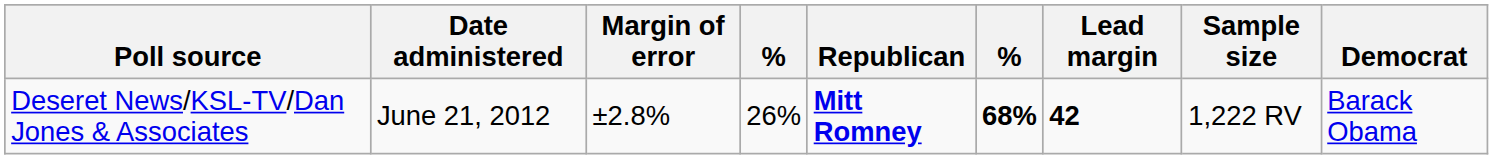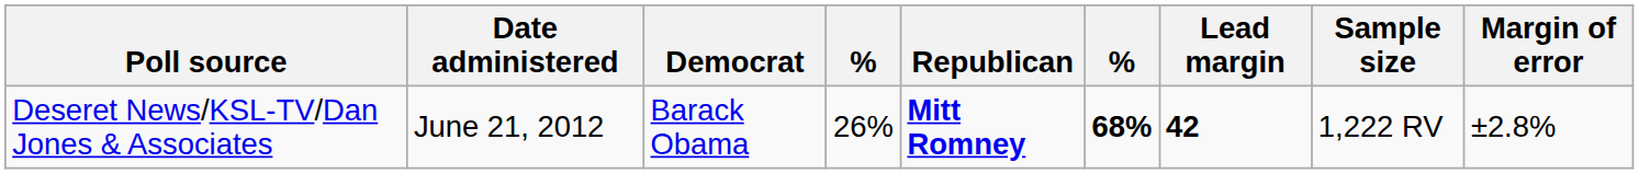columns swapped: Democrat <-> Margin of error
